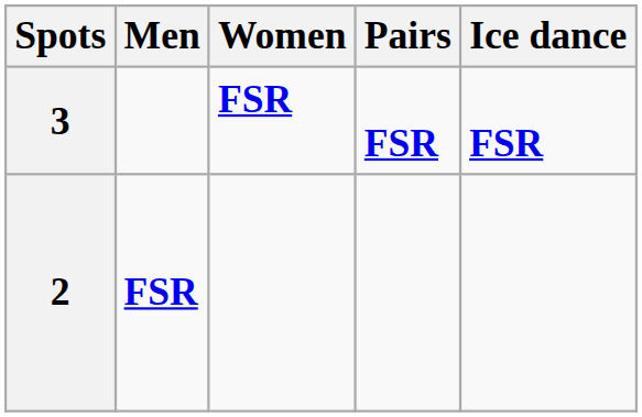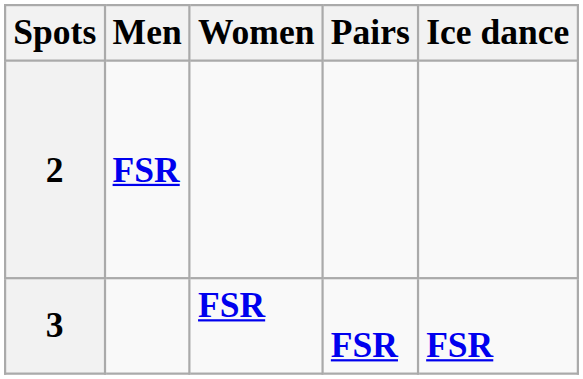rows swapped: 3 <-> 2
